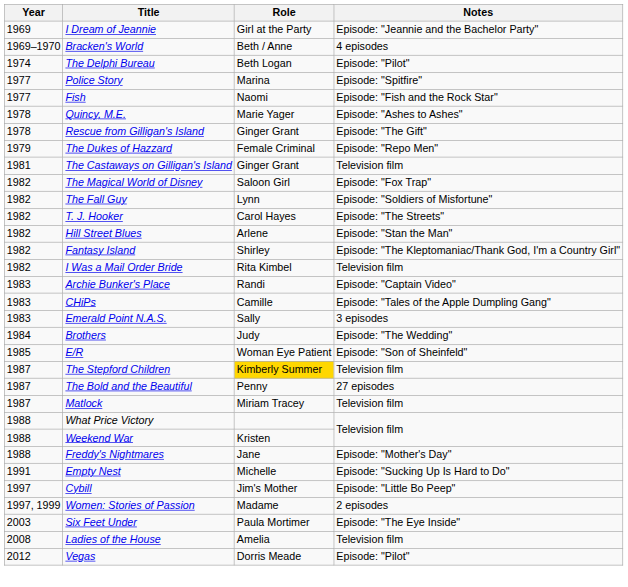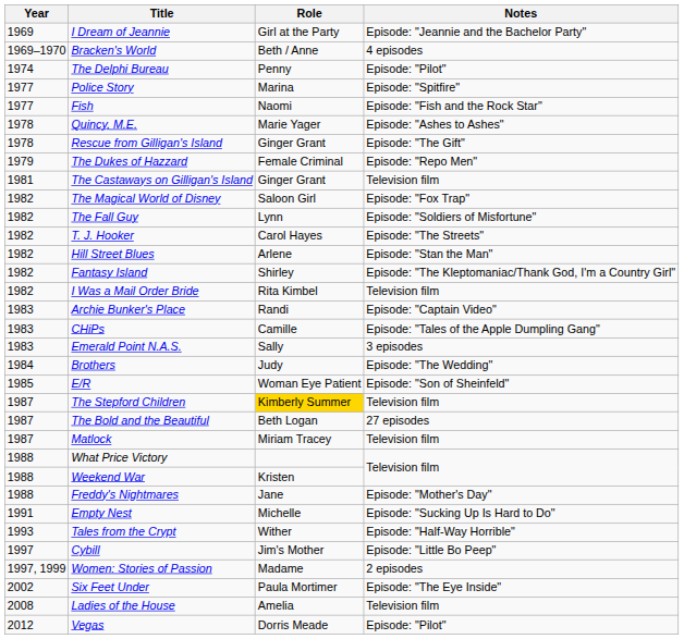The Delphi Bureau | Role: Beth Logan -> Penny
The Bold and the Beautiful | Role: Penny -> Beth Logan
+ row: 1993 | Tales from the Crypt | Wither | Episode: "Half-Way Horrible"
Six Feet Under | Year: 2003 -> 2002
